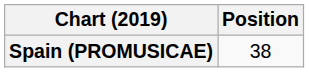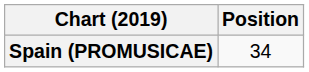Spain (PROMUSICAE) | Position: 38 -> 34
